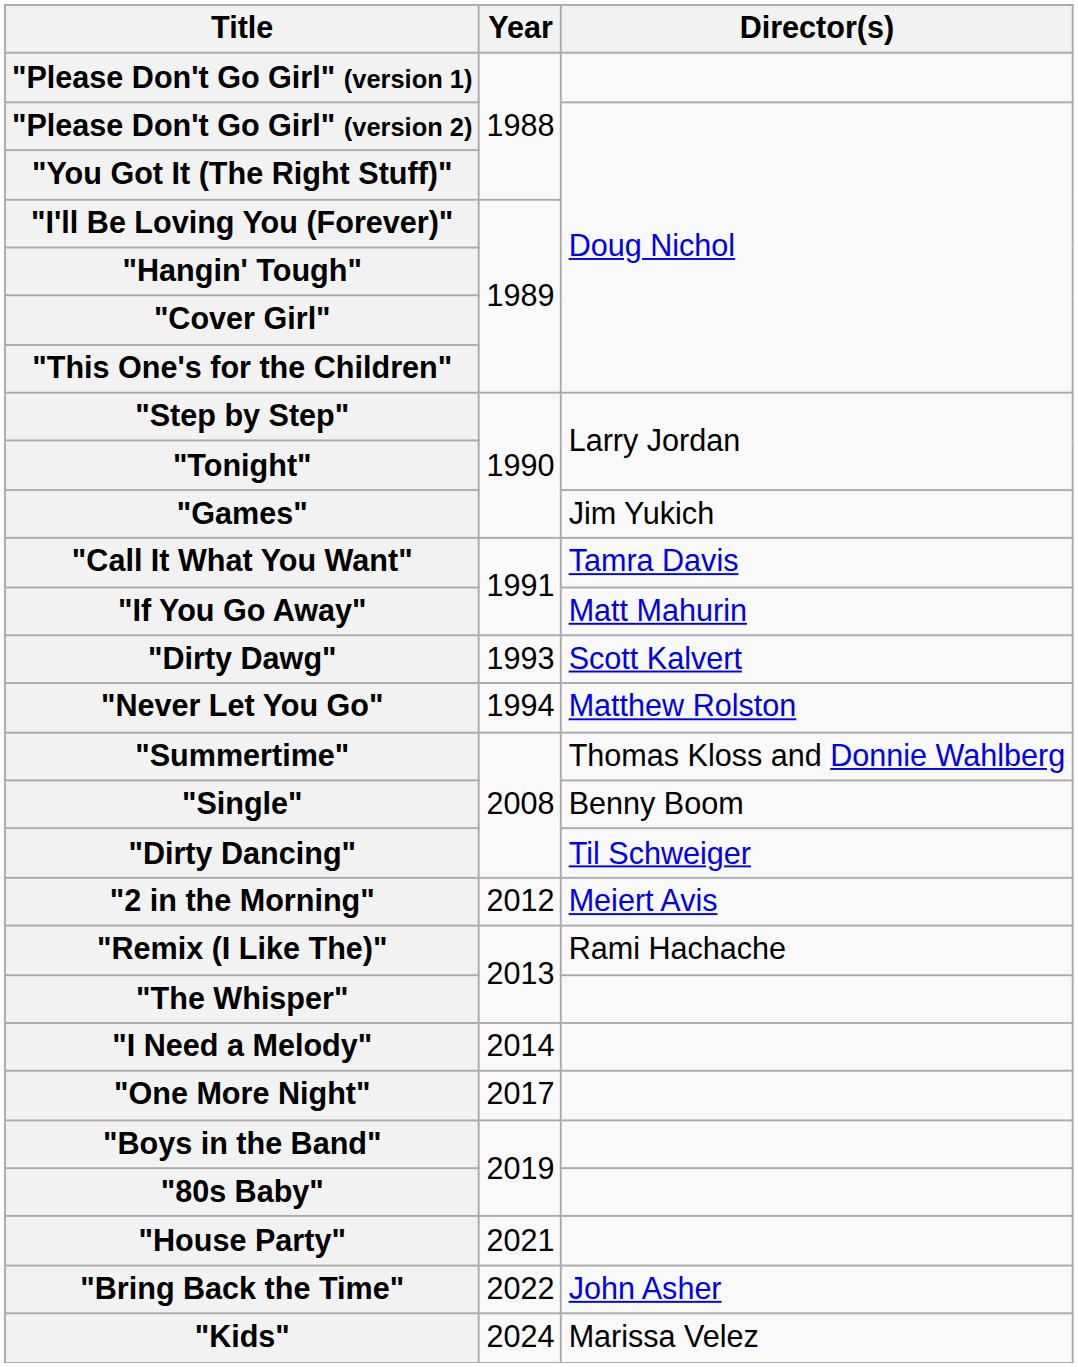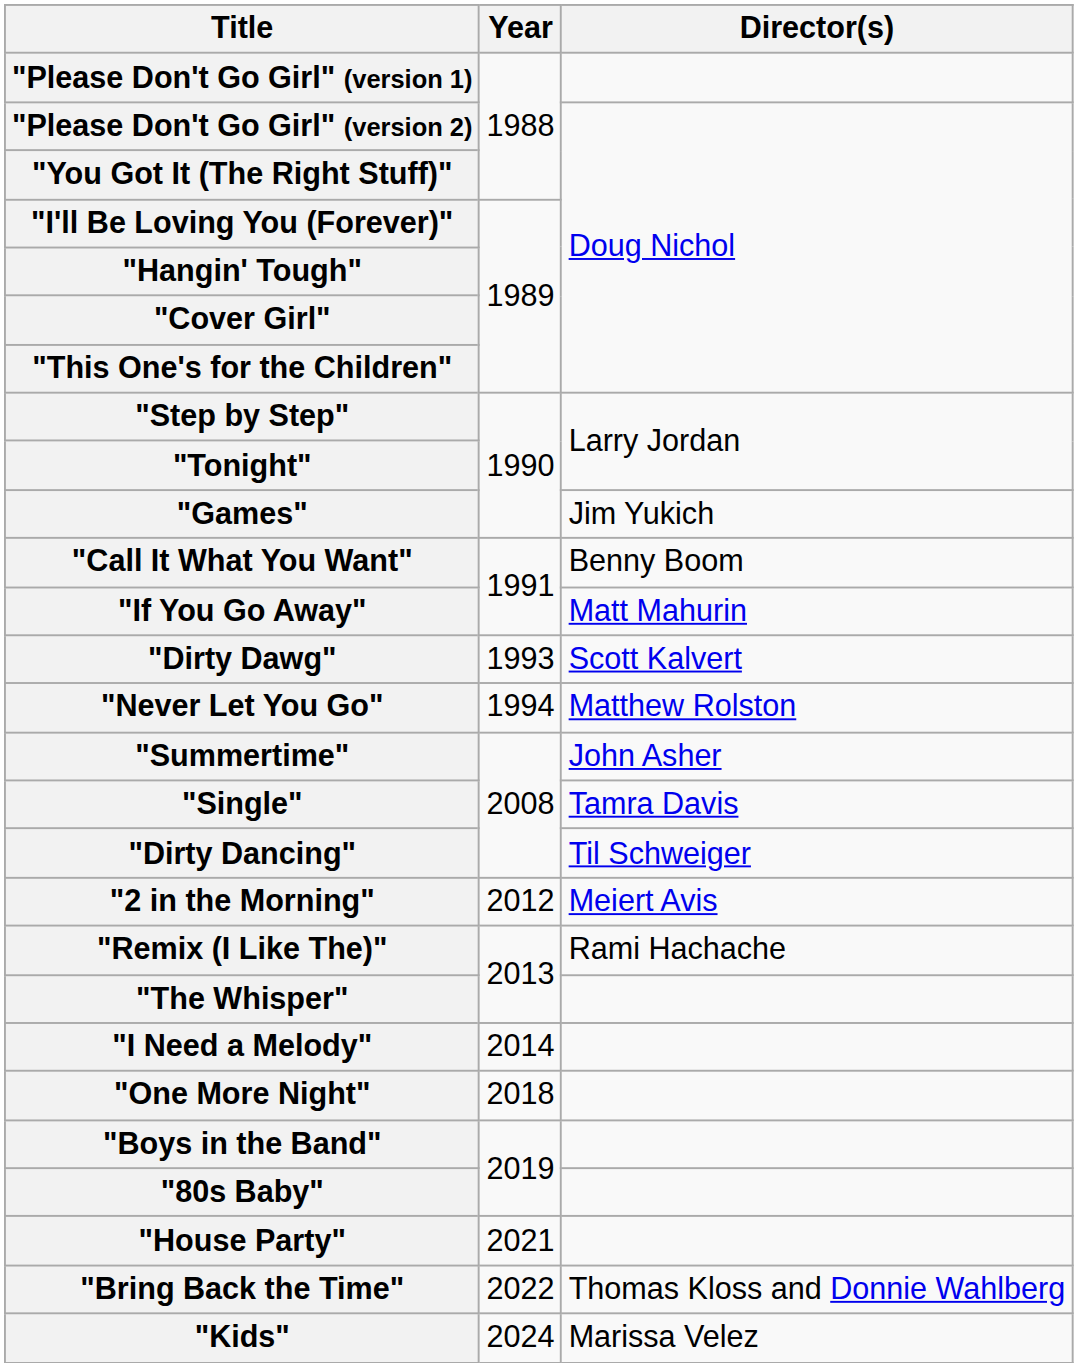"Call It What You Want" | Director(s): Tamra Davis -> Benny Boom
"Summertime" | Director(s): Thomas Kloss and Donnie Wahlberg -> John Asher
"Single" | Director(s): Benny Boom -> Tamra Davis
"One More Night" | Year: 2017 -> 2018
"Bring Back the Time" | Director(s): John Asher -> Thomas Kloss and Donnie Wahlberg
